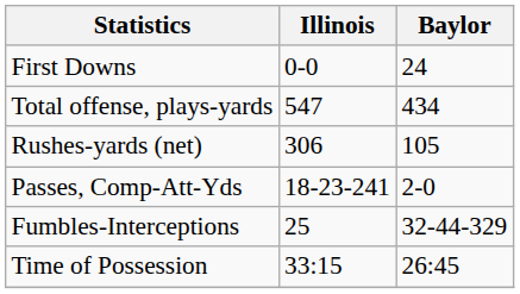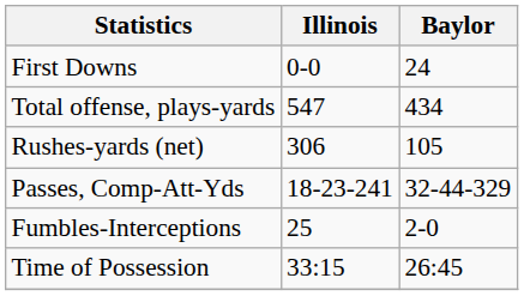Passes, Comp-Att-Yds | Baylor: 2-0 -> 32-44-329
Fumbles-Interceptions | Baylor: 32-44-329 -> 2-0
